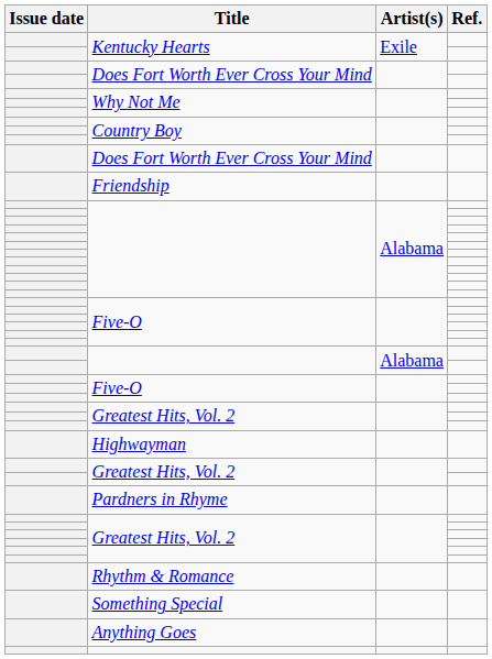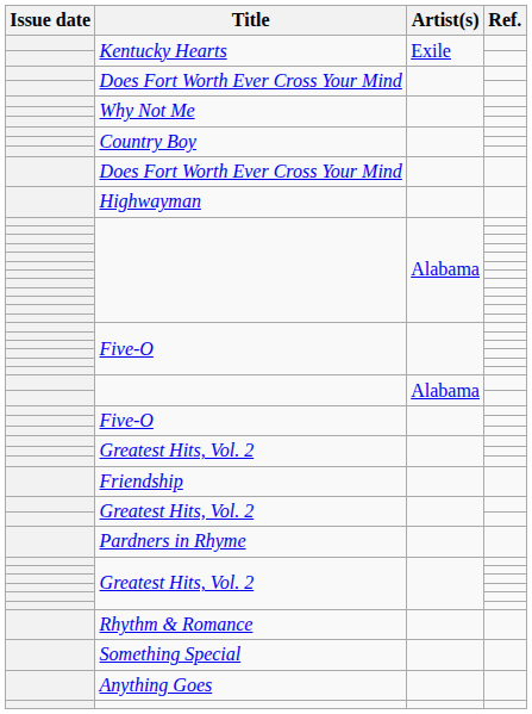rows swapped: Friendship <-> Highwayman
